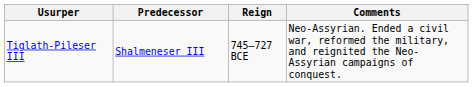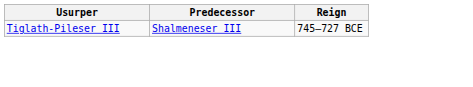- column: Comments | Neo-Assyrian. Ended a civil war, reformed the military, and reignited the Neo-Assyrian campaigns of conquest.
